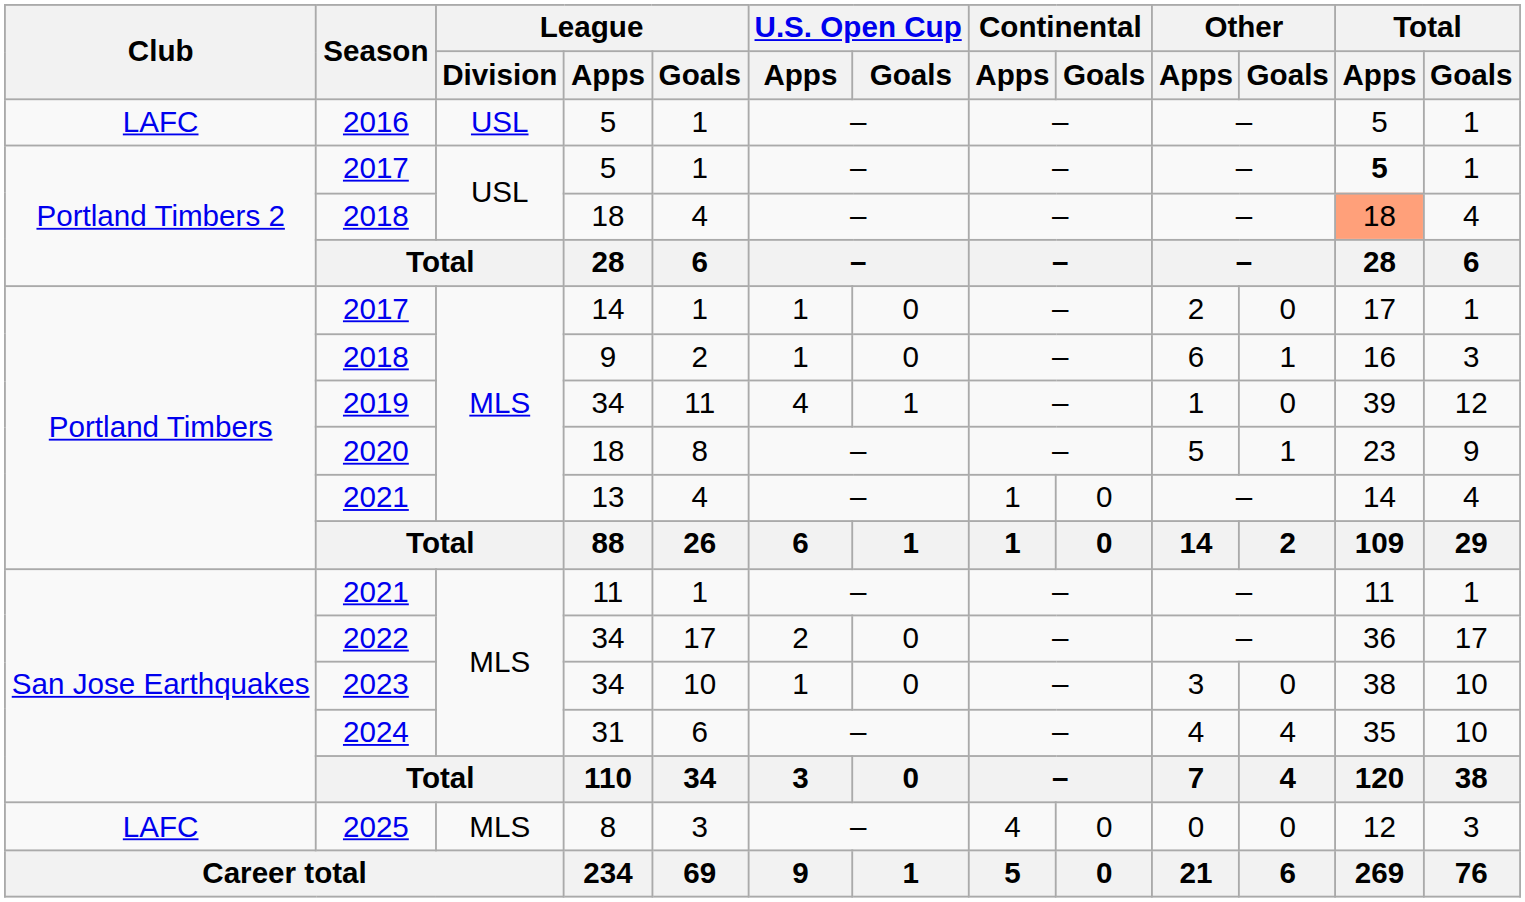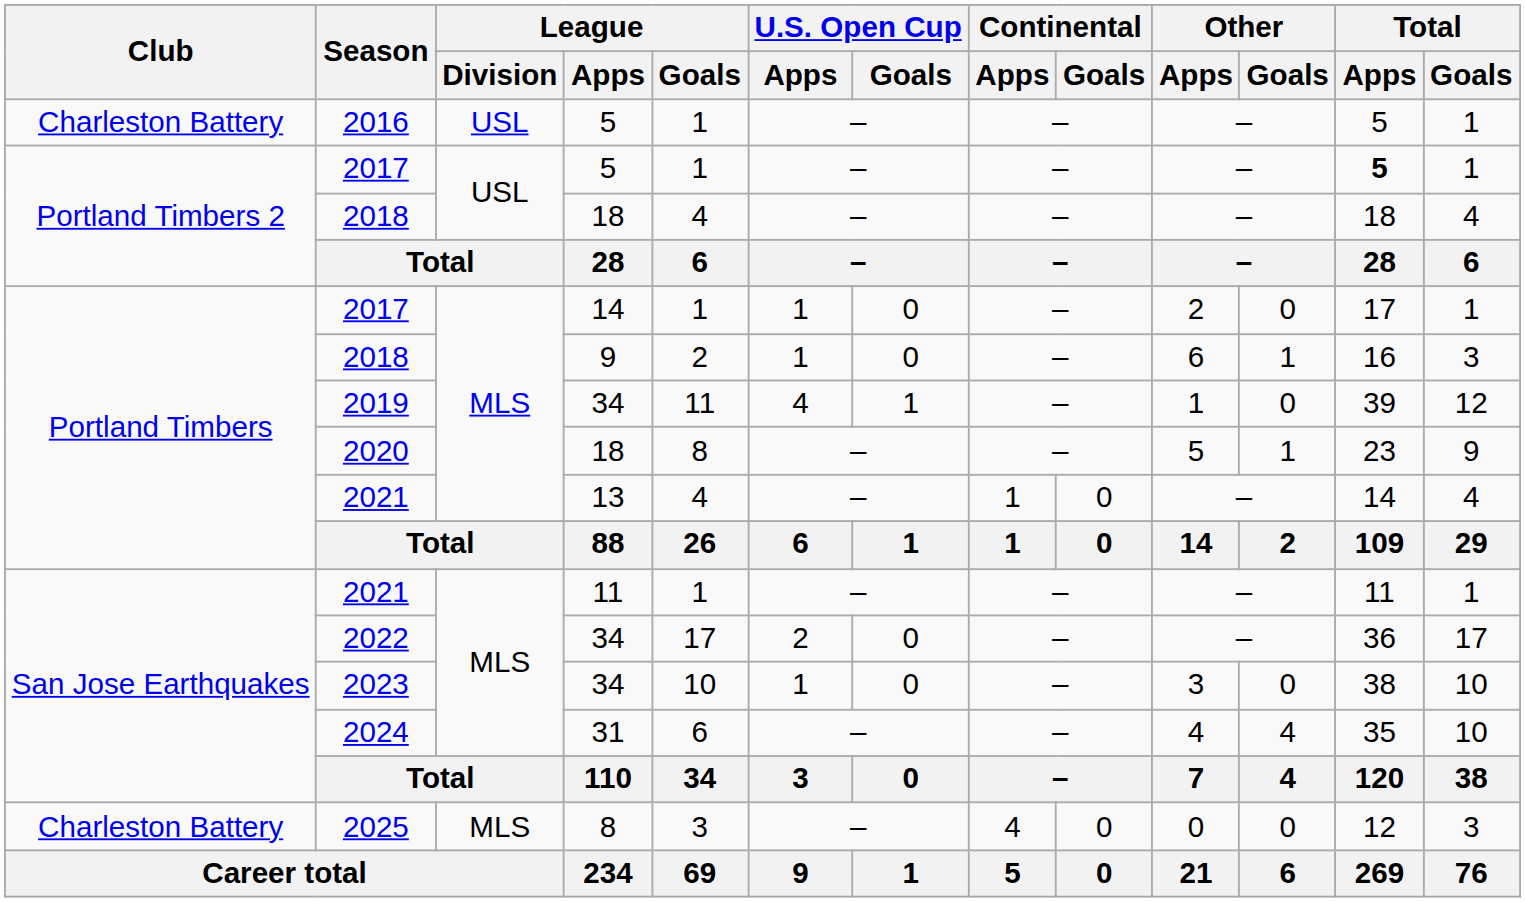2016 | Club: LAFC -> Charleston Battery
2018 / 18 | Total / Apps: lightsalmon background -> no background
2025 | Club: LAFC -> Charleston Battery
